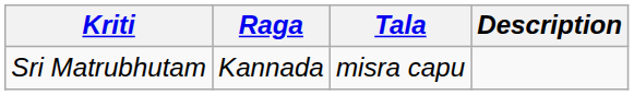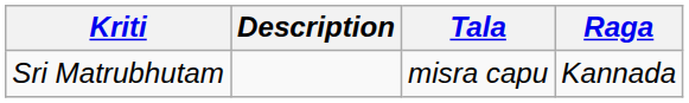columns swapped: Raga <-> Description
